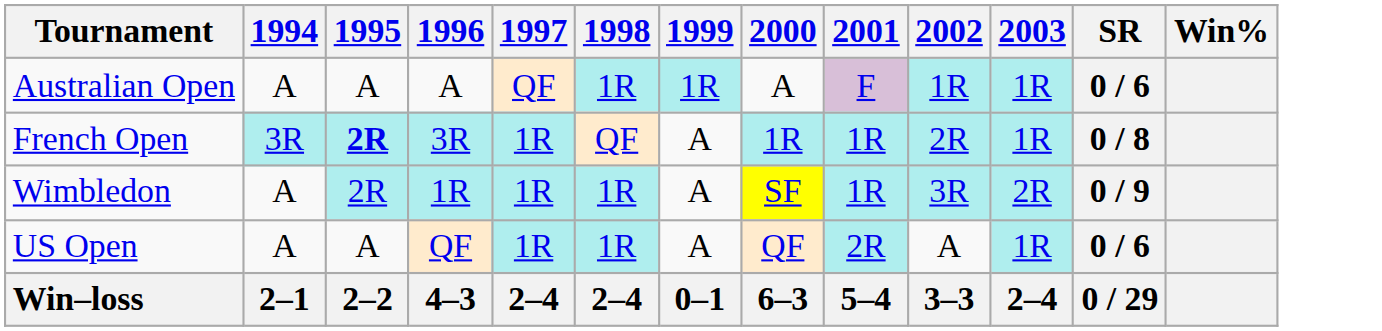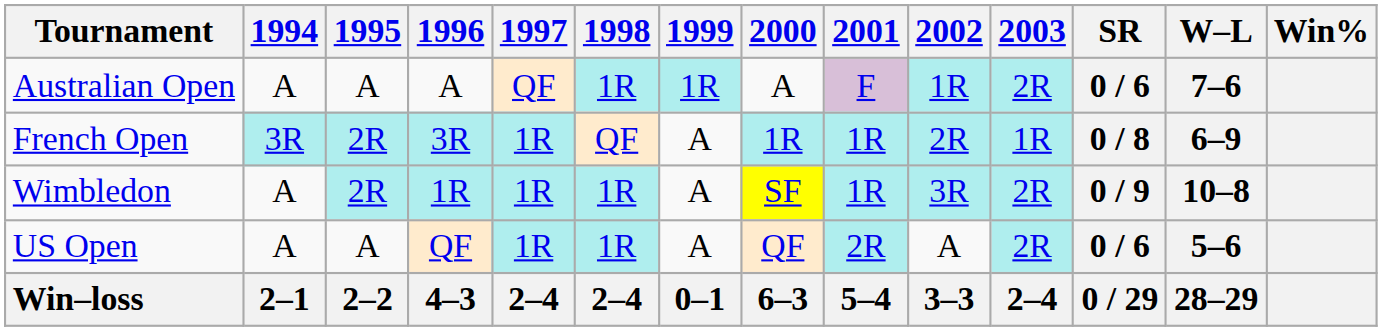+ column: W–L | 7–6 | 6–9 | 10–8 | 5–6 | 28–29
Australian Open | 2003: 1R -> 2R
French Open | 1995: bold -> normal
US Open | 2003: 1R -> 2R
